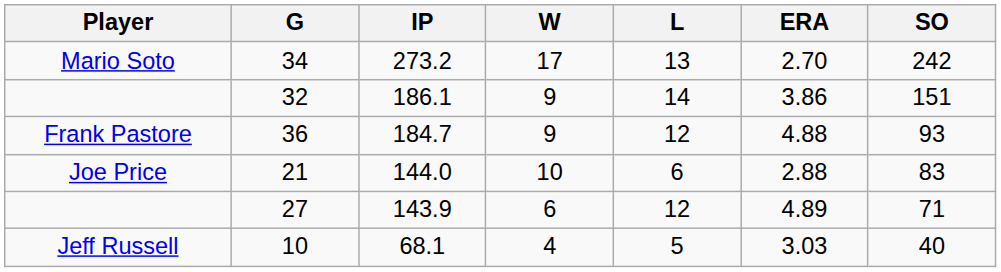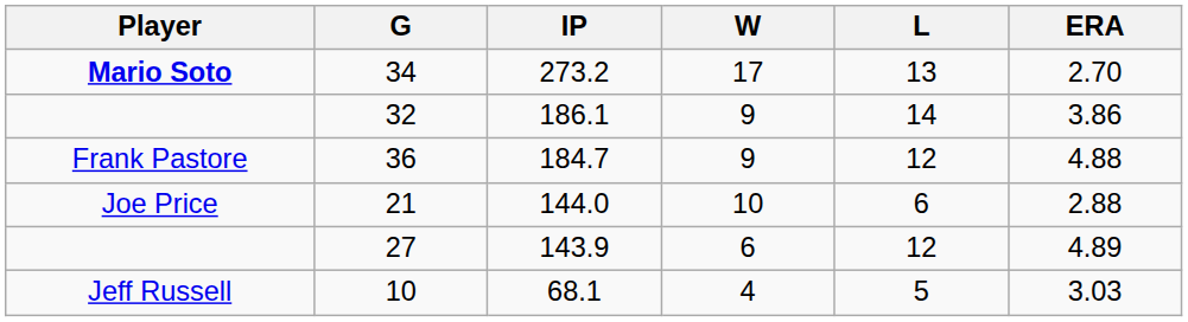- column: SO | 242 | 151 | 93 | 83 | 71 | 40
34 | Player: normal -> bold
